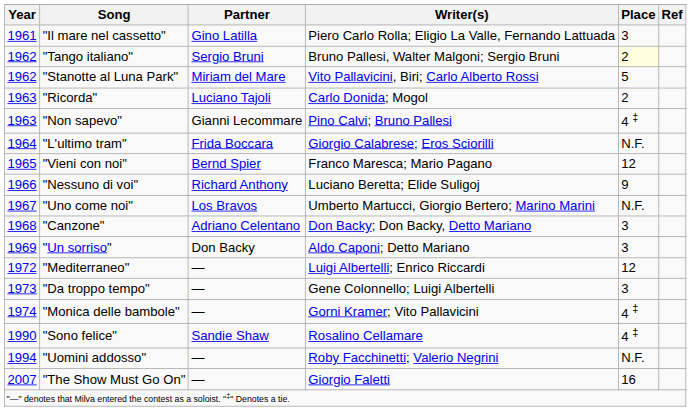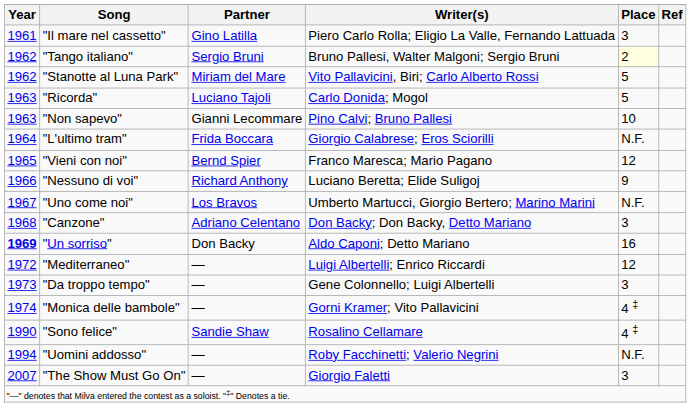"Ricorda" | Place: 2 -> 5
"Non sapevo" | Place: 4 ‡ -> 10
"Un sorriso" | Year: normal -> bold
"Un sorriso" | Place: 3 -> 16
"The Show Must Go On" | Place: 16 -> 3
